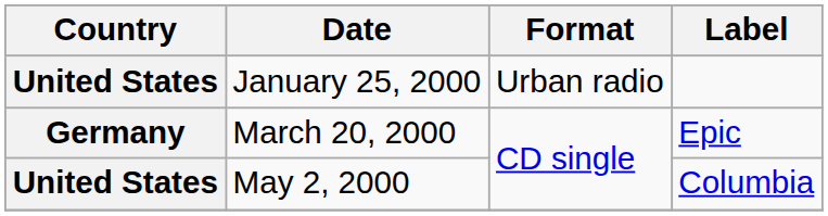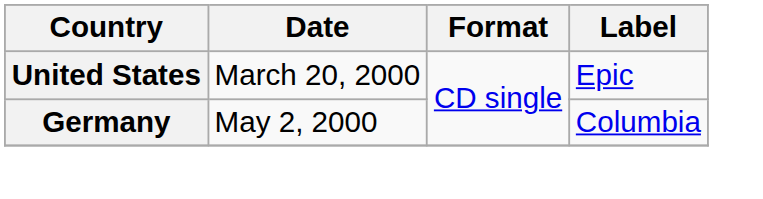- row: United States | January 25, 2000 | Urban radio
March 20, 2000 | Country: Germany -> United States
May 2, 2000 | Country: United States -> Germany
